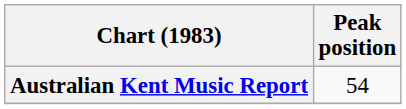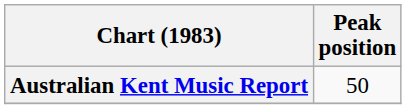Australian Kent Music Report | Peak position: 54 -> 50
